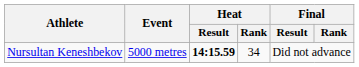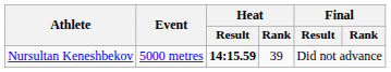Nursultan Keneshbekov | Heat / Rank: 34 -> 39
